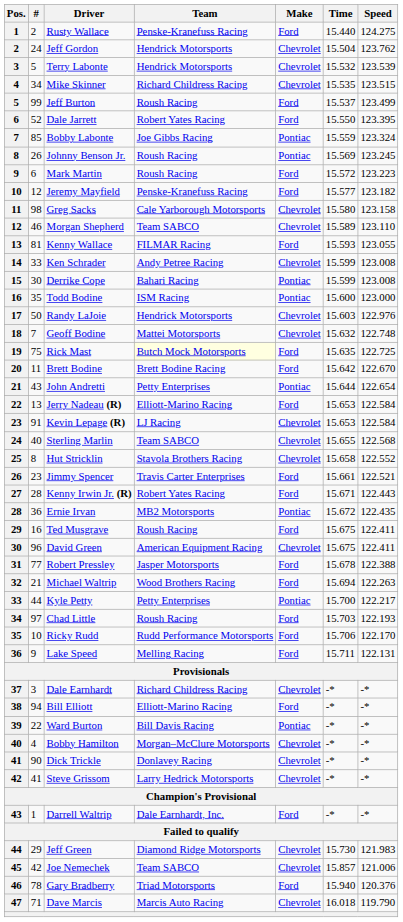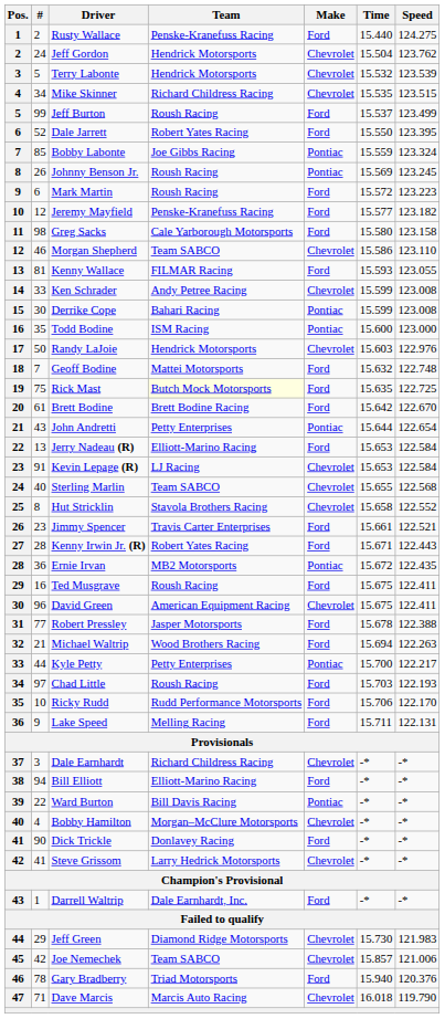Greg Sacks | Make: Chevrolet -> Ford
Morgan Shepherd | Time: 15.589 -> 15.586
Geoff Bodine | Make: Chevrolet -> Ford
Brett Bodine | #: 11 -> 61
Dick Trickle | Make: Chevrolet -> Ford
